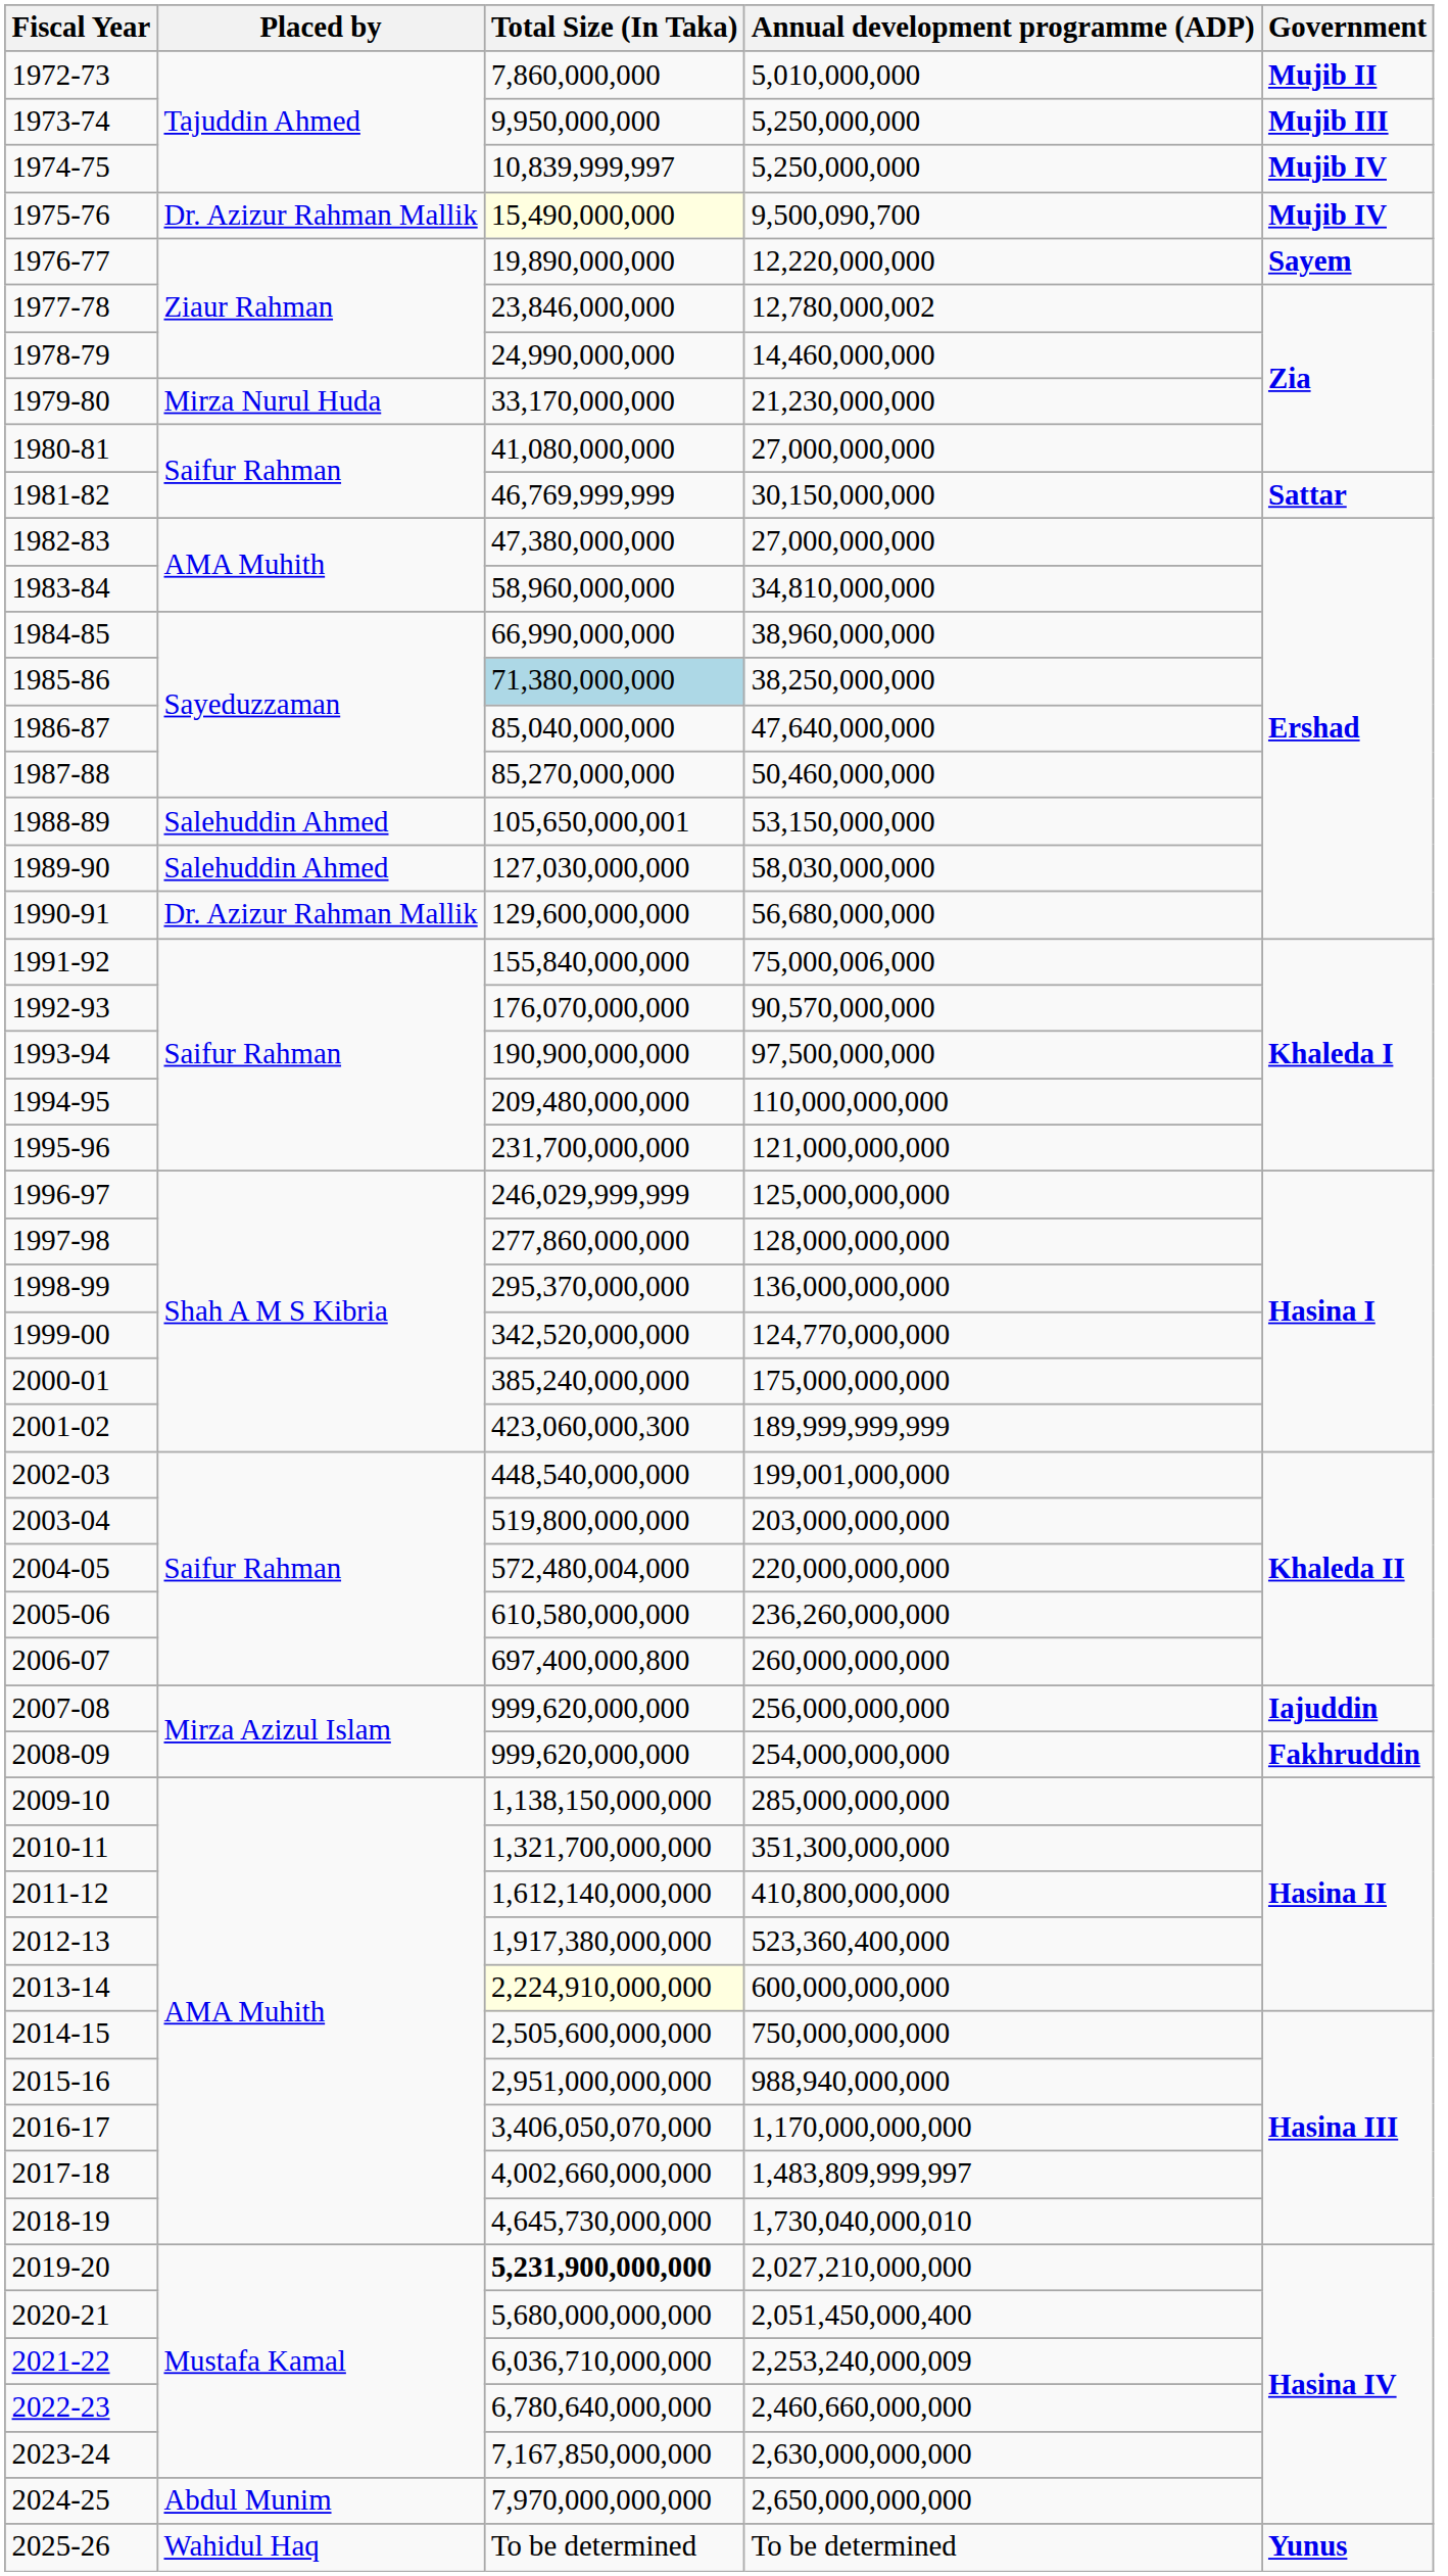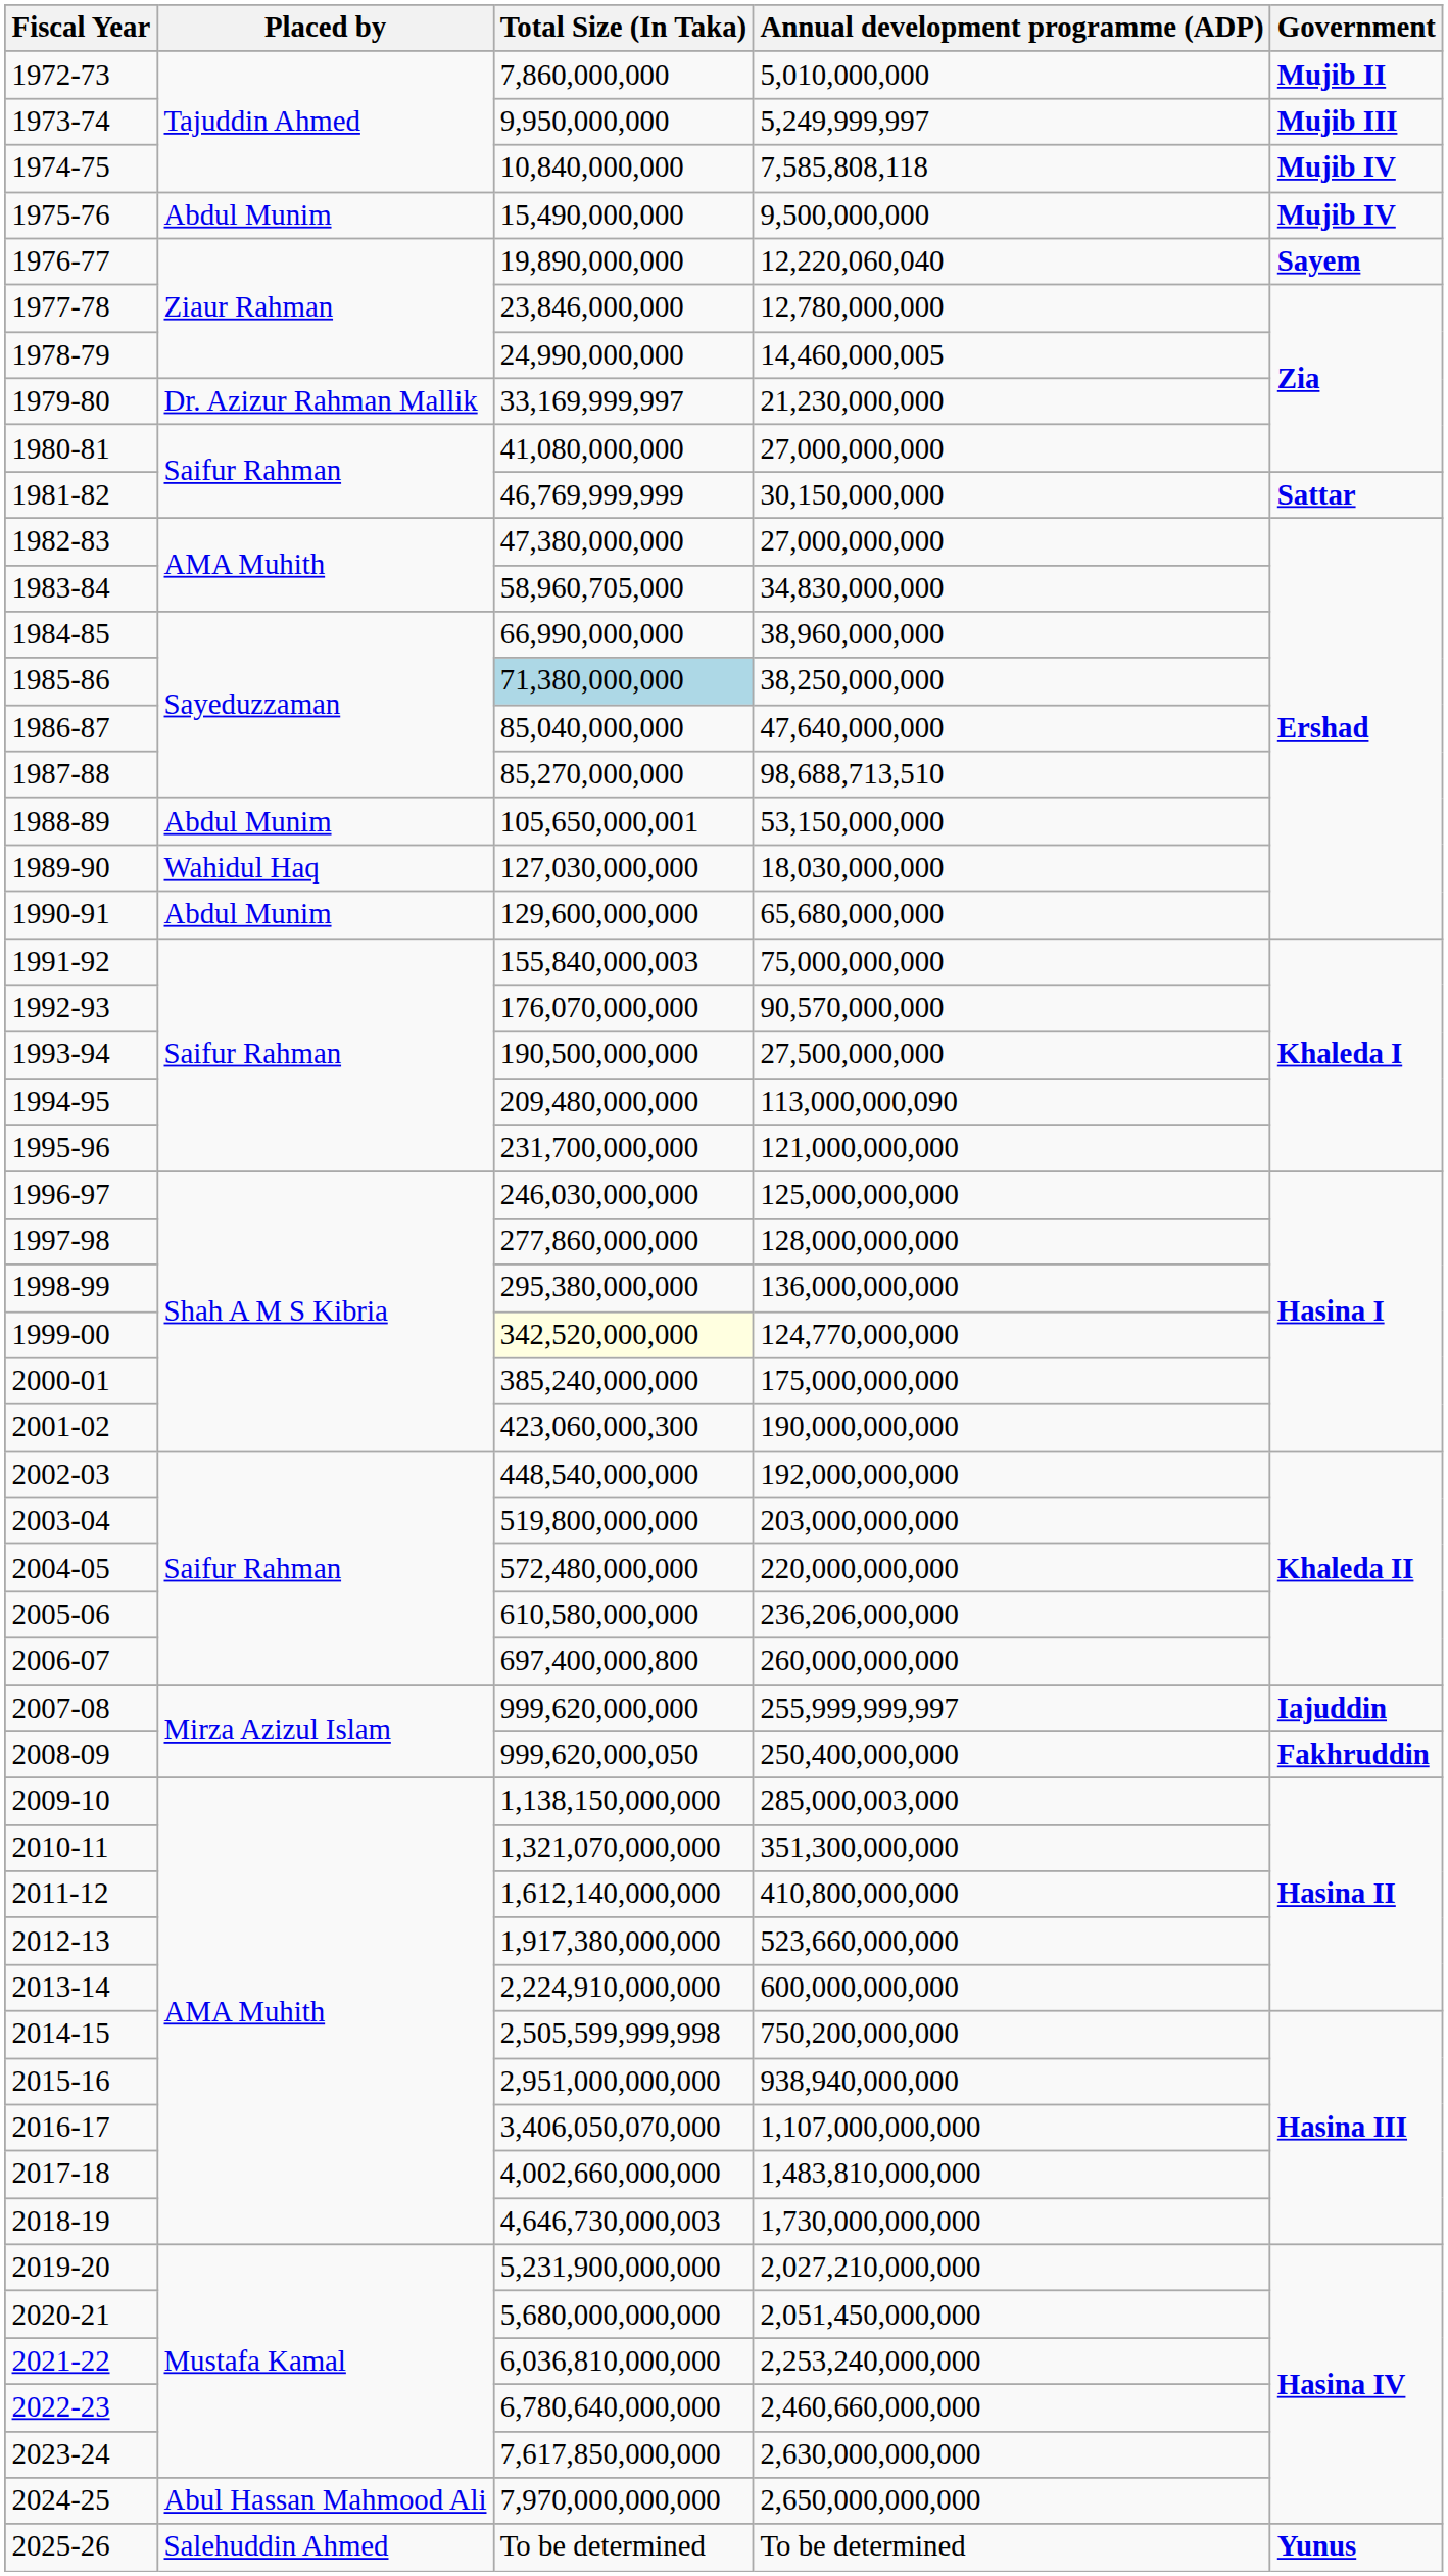1973-74 | Annual development programme (ADP): 5,250,000,000 -> 5,249,999,997
1974-75 | Total Size (In Taka): 10,839,999,997 -> 10,840,000,000
1974-75 | Annual development programme (ADP): 5,250,000,000 -> 7,585,808,118
1975-76 | Placed by: Dr. Azizur Rahman Mallik -> Abdul Munim
1975-76 | Total Size (In Taka): lightyellow background -> no background
1975-76 | Annual development programme (ADP): 9,500,090,700 -> 9,500,000,000
1976-77 | Annual development programme (ADP): 12,220,000,000 -> 12,220,060,040
1977-78 | Annual development programme (ADP): 12,780,000,002 -> 12,780,000,000
1978-79 | Annual development programme (ADP): 14,460,000,000 -> 14,460,000,005
1979-80 | Placed by: Mirza Nurul Huda -> Dr. Azizur Rahman Mallik
1979-80 | Total Size (In Taka): 33,170,000,000 -> 33,169,999,997
1983-84 | Total Size (In Taka): 58,960,000,000 -> 58,960,705,000
1983-84 | Annual development programme (ADP): 34,810,000,000 -> 34,830,000,000
1987-88 | Annual development programme (ADP): 50,460,000,000 -> 98,688,713,510
1988-89 | Placed by: Salehuddin Ahmed -> Abdul Munim
1989-90 | Placed by: Salehuddin Ahmed -> Wahidul Haq
1989-90 | Annual development programme (ADP): 58,030,000,000 -> 18,030,000,000
1990-91 | Placed by: Dr. Azizur Rahman Mallik -> Abdul Munim
1990-91 | Annual development programme (ADP): 56,680,000,000 -> 65,680,000,000
1991-92 | Total Size (In Taka): 155,840,000,000 -> 155,840,000,003
1991-92 | Annual development programme (ADP): 75,000,006,000 -> 75,000,000,000
1993-94 | Total Size (In Taka): 190,900,000,000 -> 190,500,000,000
1993-94 | Annual development programme (ADP): 97,500,000,000 -> 27,500,000,000
1994-95 | Annual development programme (ADP): 110,000,000,000 -> 113,000,000,090
1996-97 | Total Size (In Taka): 246,029,999,999 -> 246,030,000,000
1998-99 | Total Size (In Taka): 295,370,000,000 -> 295,380,000,000
1999-00 | Total Size (In Taka): no background -> lightyellow background
2001-02 | Annual development programme (ADP): 189,999,999,999 -> 190,000,000,000
2002-03 | Annual development programme (ADP): 199,001,000,000 -> 192,000,000,000
2004-05 | Total Size (In Taka): 572,480,004,000 -> 572,480,000,000
2005-06 | Annual development programme (ADP): 236,260,000,000 -> 236,206,000,000
2007-08 | Annual development programme (ADP): 256,000,000,000 -> 255,999,999,997
2008-09 | Total Size (In Taka): 999,620,000,000 -> 999,620,000,050
2008-09 | Annual development programme (ADP): 254,000,000,000 -> 250,400,000,000
2009-10 | Annual development programme (ADP): 285,000,000,000 -> 285,000,003,000
2010-11 | Total Size (In Taka): 1,321,700,000,000 -> 1,321,070,000,000
2012-13 | Annual development programme (ADP): 523,360,400,000 -> 523,660,000,000
2013-14 | Total Size (In Taka): lightyellow background -> no background
2014-15 | Total Size (In Taka): 2,505,600,000,000 -> 2,505,599,999,998
2014-15 | Annual development programme (ADP): 750,000,000,000 -> 750,200,000,000
2015-16 | Annual development programme (ADP): 988,940,000,000 -> 938,940,000,000
2016-17 | Annual development programme (ADP): 1,170,000,000,000 -> 1,107,000,000,000
2017-18 | Annual development programme (ADP): 1,483,809,999,997 -> 1,483,810,000,000
2018-19 | Total Size (In Taka): 4,645,730,000,000 -> 4,646,730,000,003
2018-19 | Annual development programme (ADP): 1,730,040,000,010 -> 1,730,000,000,000
2019-20 | Total Size (In Taka): bold -> normal
2020-21 | Annual development programme (ADP): 2,051,450,000,400 -> 2,051,450,000,000
2021-22 | Total Size (In Taka): 6,036,710,000,000 -> 6,036,810,000,000
2021-22 | Annual development programme (ADP): 2,253,240,000,009 -> 2,253,240,000,000
2023-24 | Total Size (In Taka): 7,167,850,000,000 -> 7,617,850,000,000
2024-25 | Placed by: Abdul Munim -> Abul Hassan Mahmood Ali
2025-26 | Placed by: Wahidul Haq -> Salehuddin Ahmed
